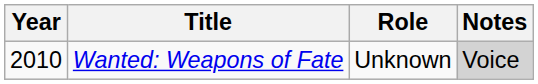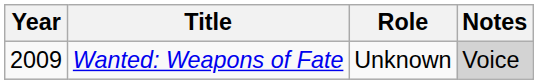Wanted: Weapons of Fate | Year: 2010 -> 2009
